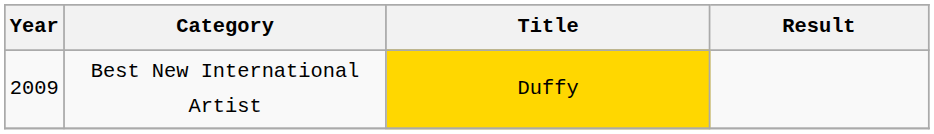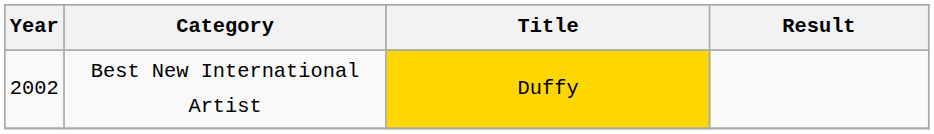Best New International Artist | Year: 2009 -> 2002
